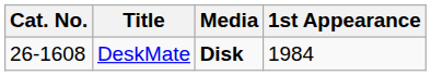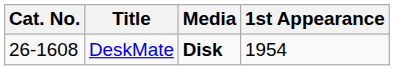DeskMate | 1st Appearance: 1984 -> 1954
